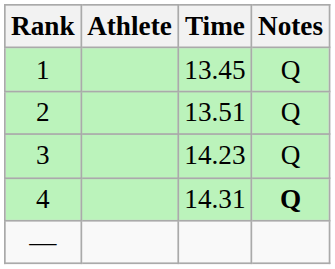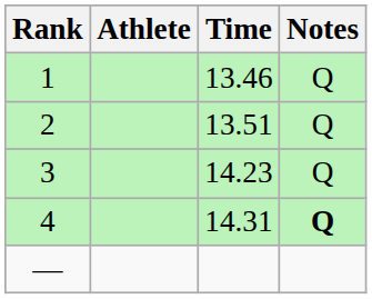1 | Time: 13.45 -> 13.46
